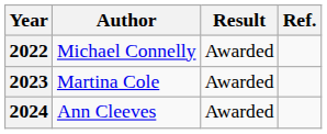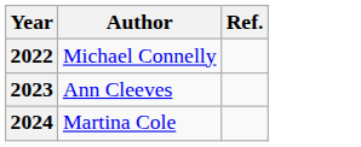- column: Result | Awarded | Awarded | Awarded
2023 | Author: Martina Cole -> Ann Cleeves
2024 | Author: Ann Cleeves -> Martina Cole
